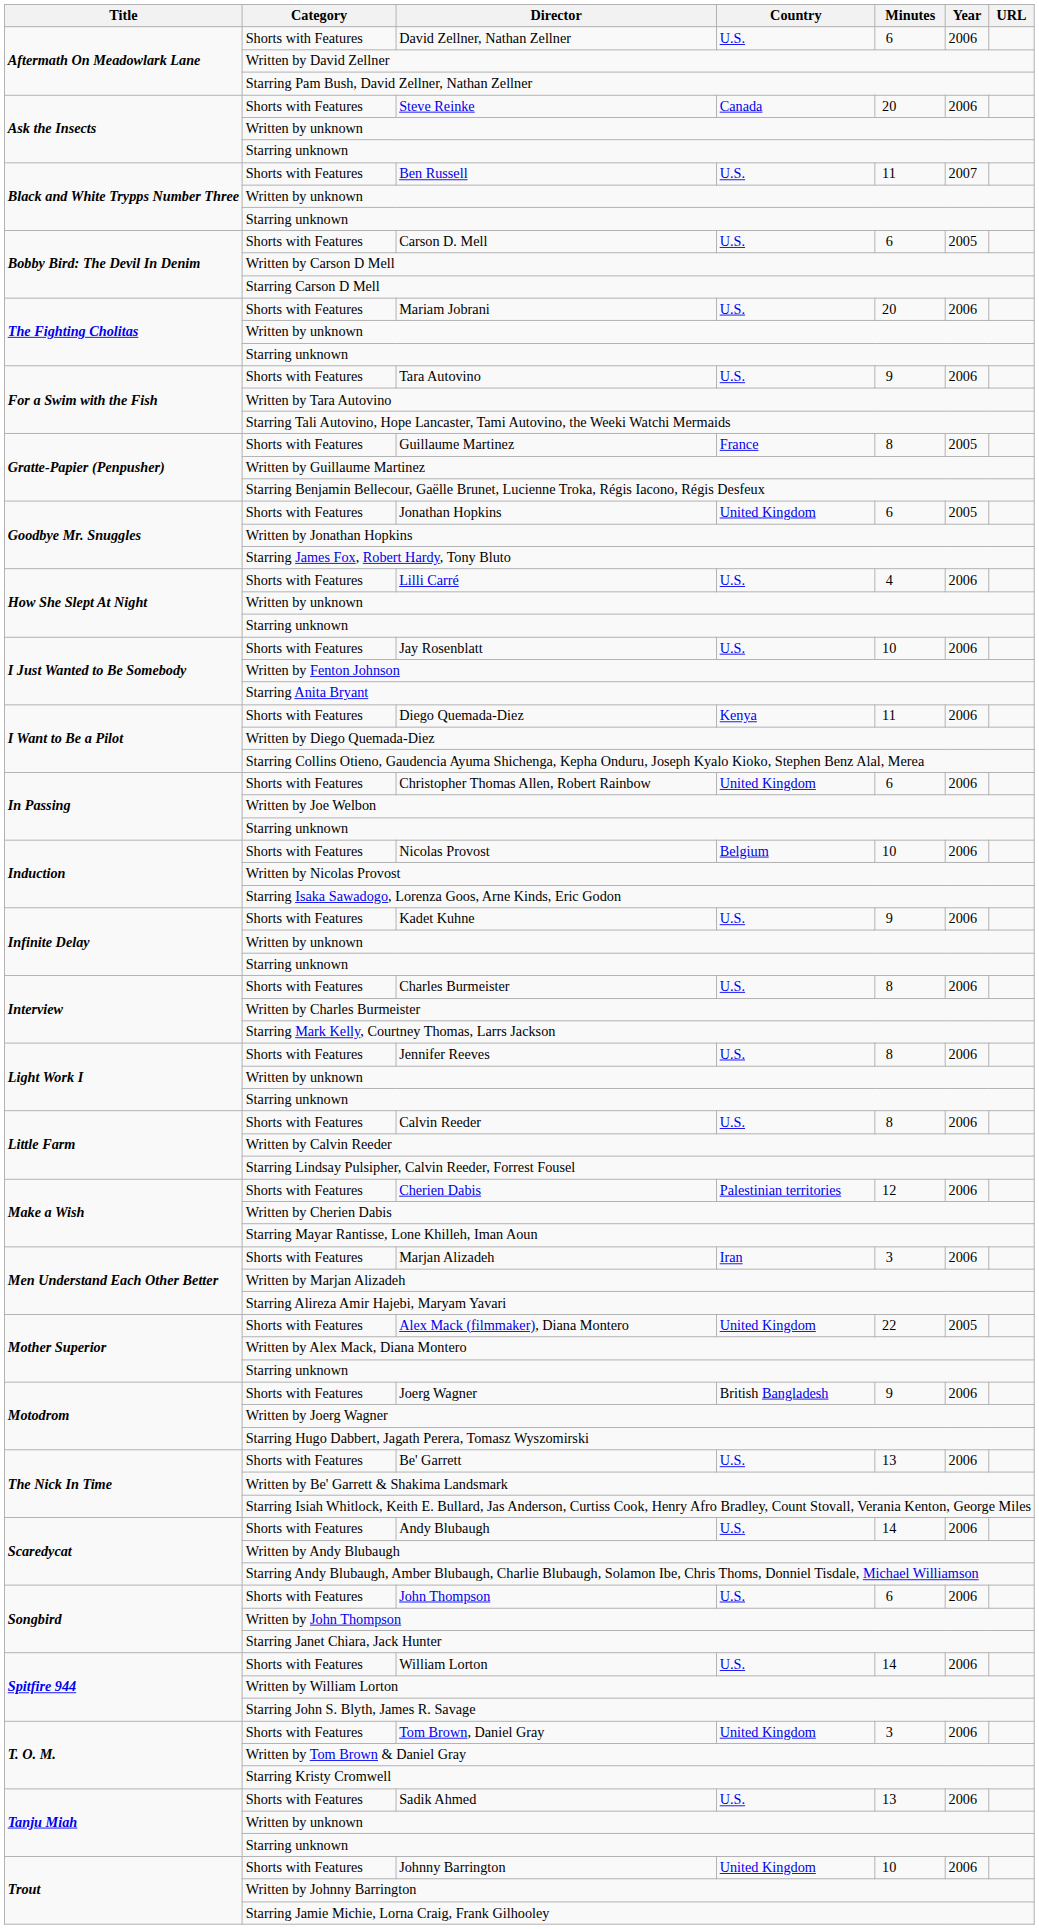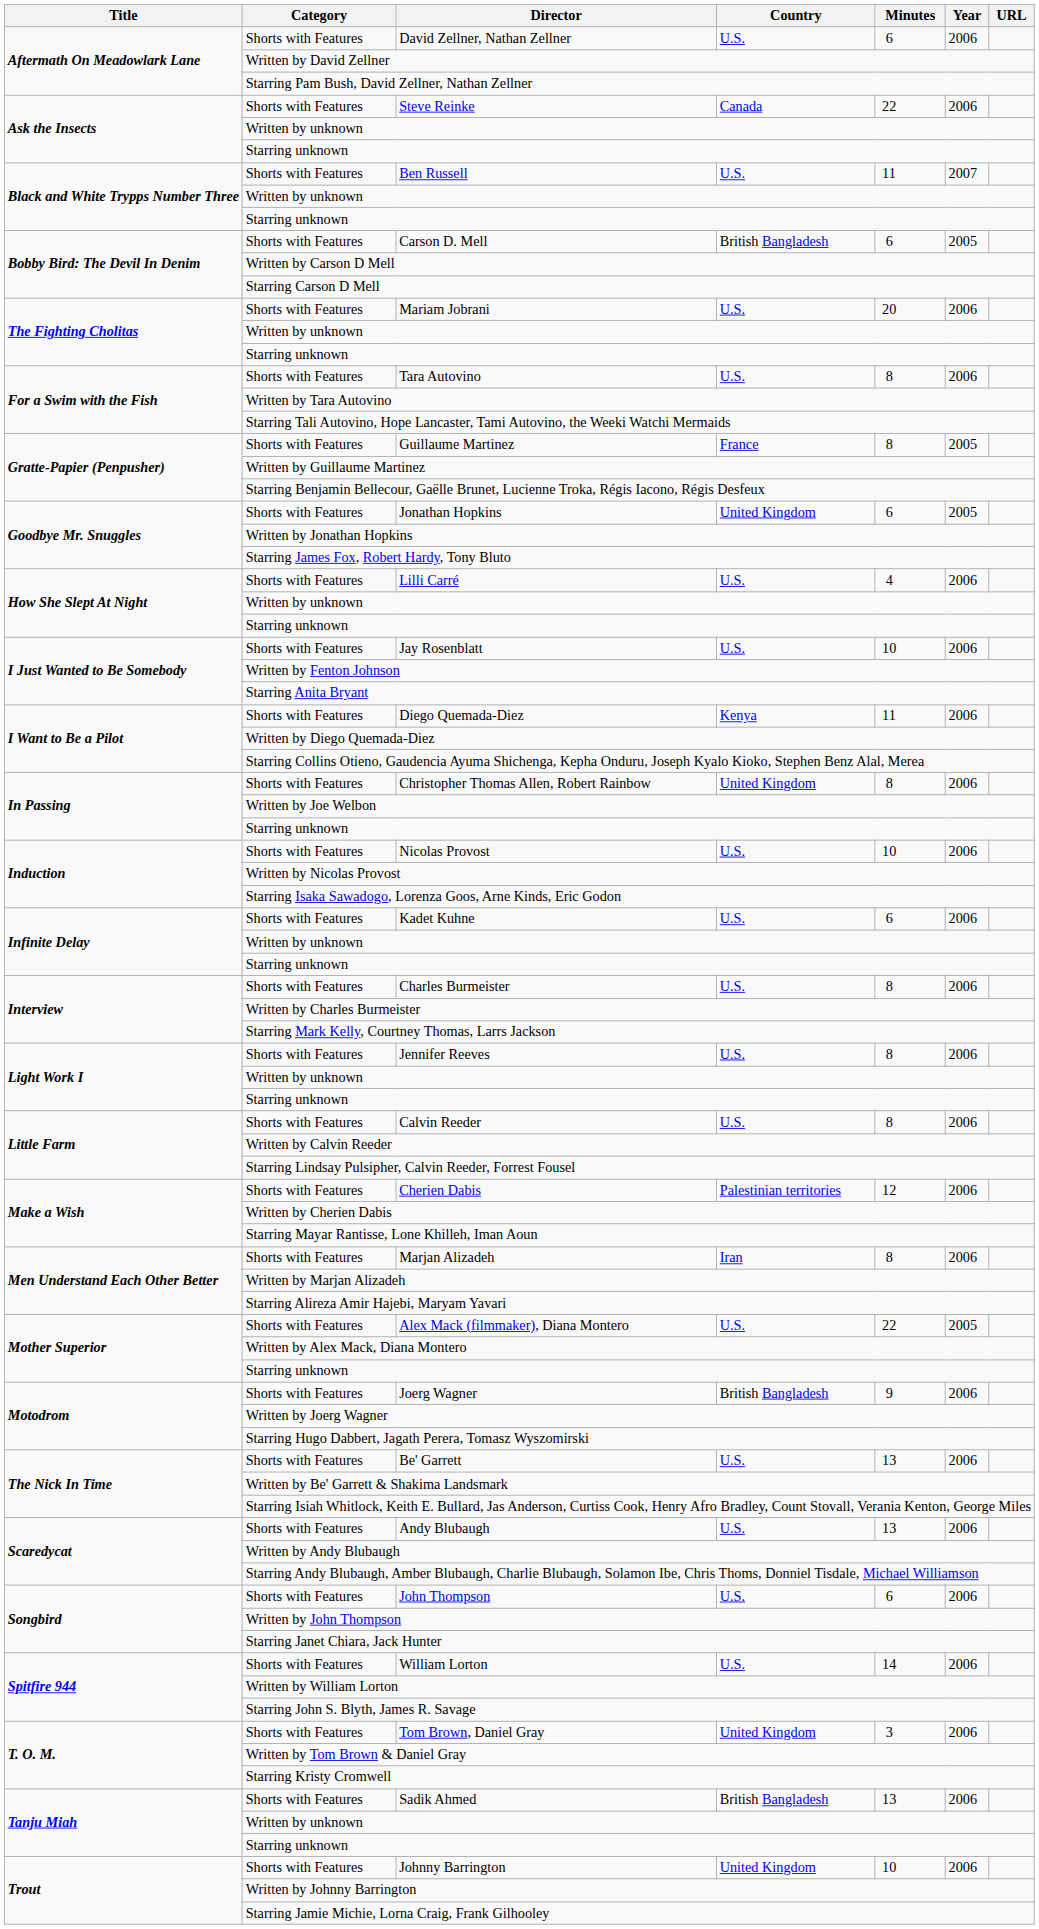Steve Reinke | Minutes: 20 -> 22
Carson D. Mell | Country: U.S. -> British Bangladesh
Tara Autovino | Minutes: 9 -> 8
Christopher Thomas Allen, Robert Rainbow | Minutes: 6 -> 8
Nicolas Provost | Country: Belgium -> U.S.
Kadet Kuhne | Minutes: 9 -> 6
Marjan Alizadeh | Minutes: 3 -> 8
Alex Mack (filmmaker), Diana Montero | Country: United Kingdom -> U.S.
Andy Blubaugh | Minutes: 14 -> 13
Sadik Ahmed | Country: U.S. -> British Bangladesh
